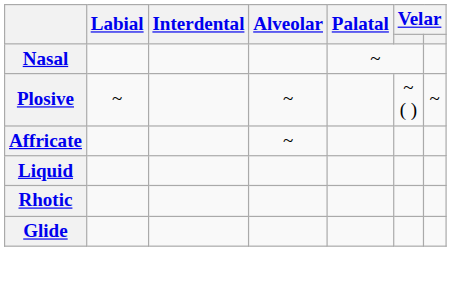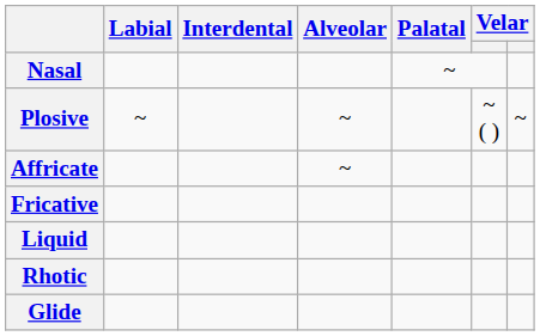+ row: Fricative
